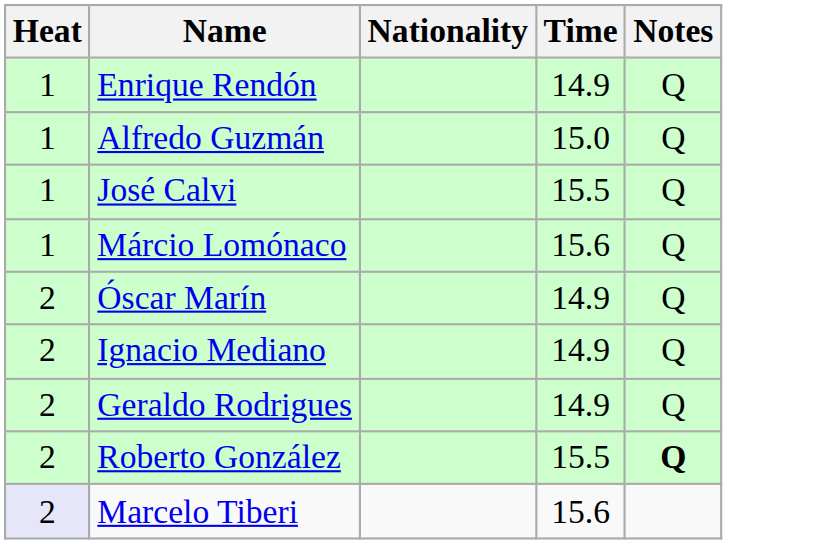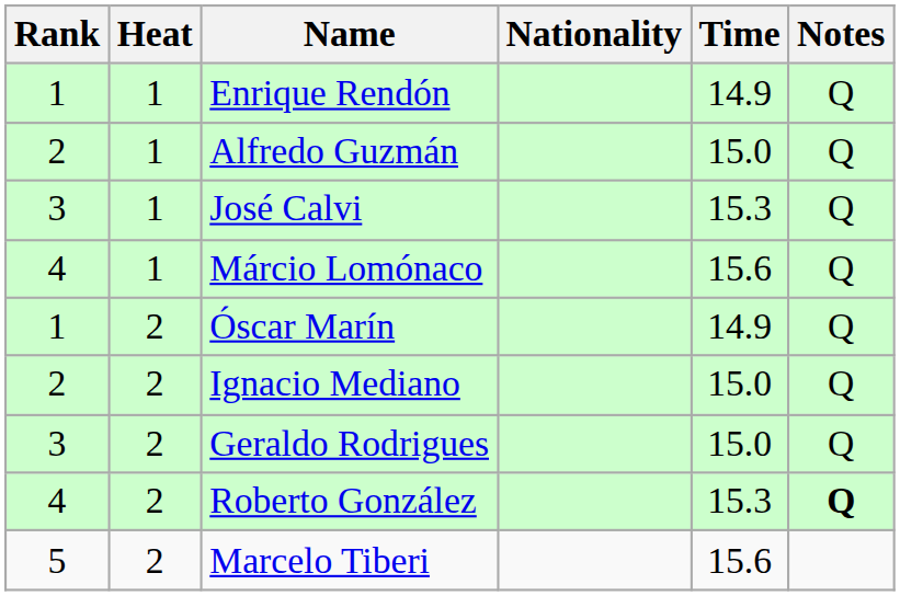+ column: Rank | 1 | 2 | 3 | 4 | 1 | 2 | 3 | 4 | 5
José Calvi | Time: 15.5 -> 15.3
Ignacio Mediano | Time: 14.9 -> 15.0
Geraldo Rodrigues | Time: 14.9 -> 15.0
Roberto González | Time: 15.5 -> 15.3
Marcelo Tiberi | Heat: lavender background -> no background
